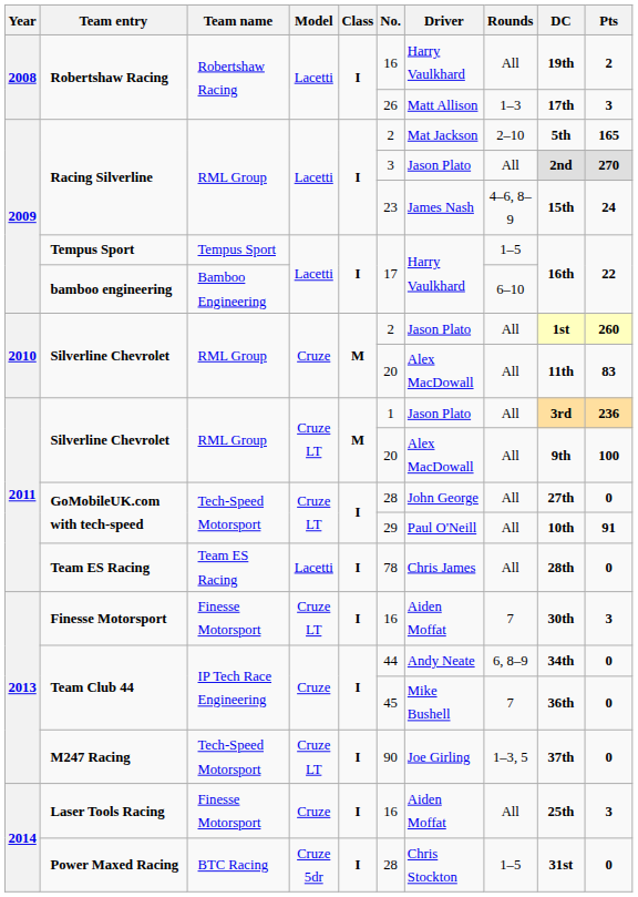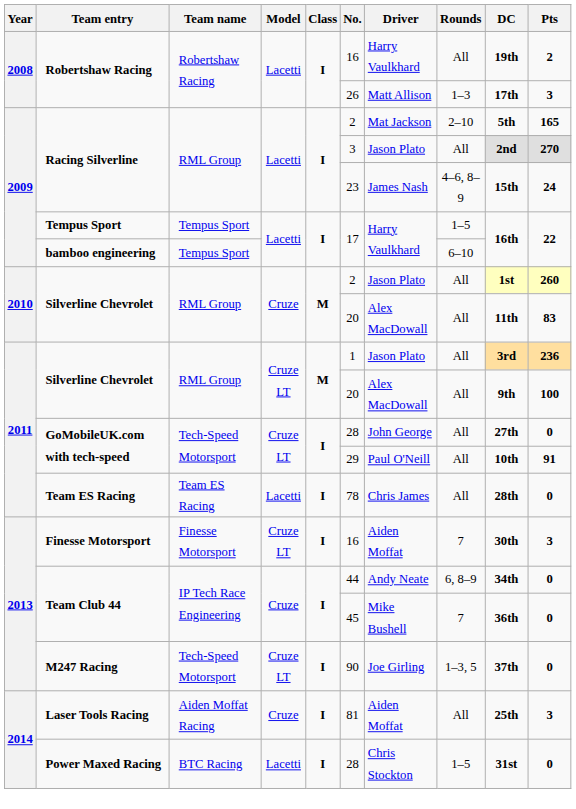bamboo engineering | Team name: Bamboo Engineering -> Tempus Sport
Laser Tools Racing | Team name: Finesse Motorsport -> Aiden Moffat Racing
Laser Tools Racing | No.: 16 -> 81
Power Maxed Racing | Model: Cruze 5dr -> Lacetti
